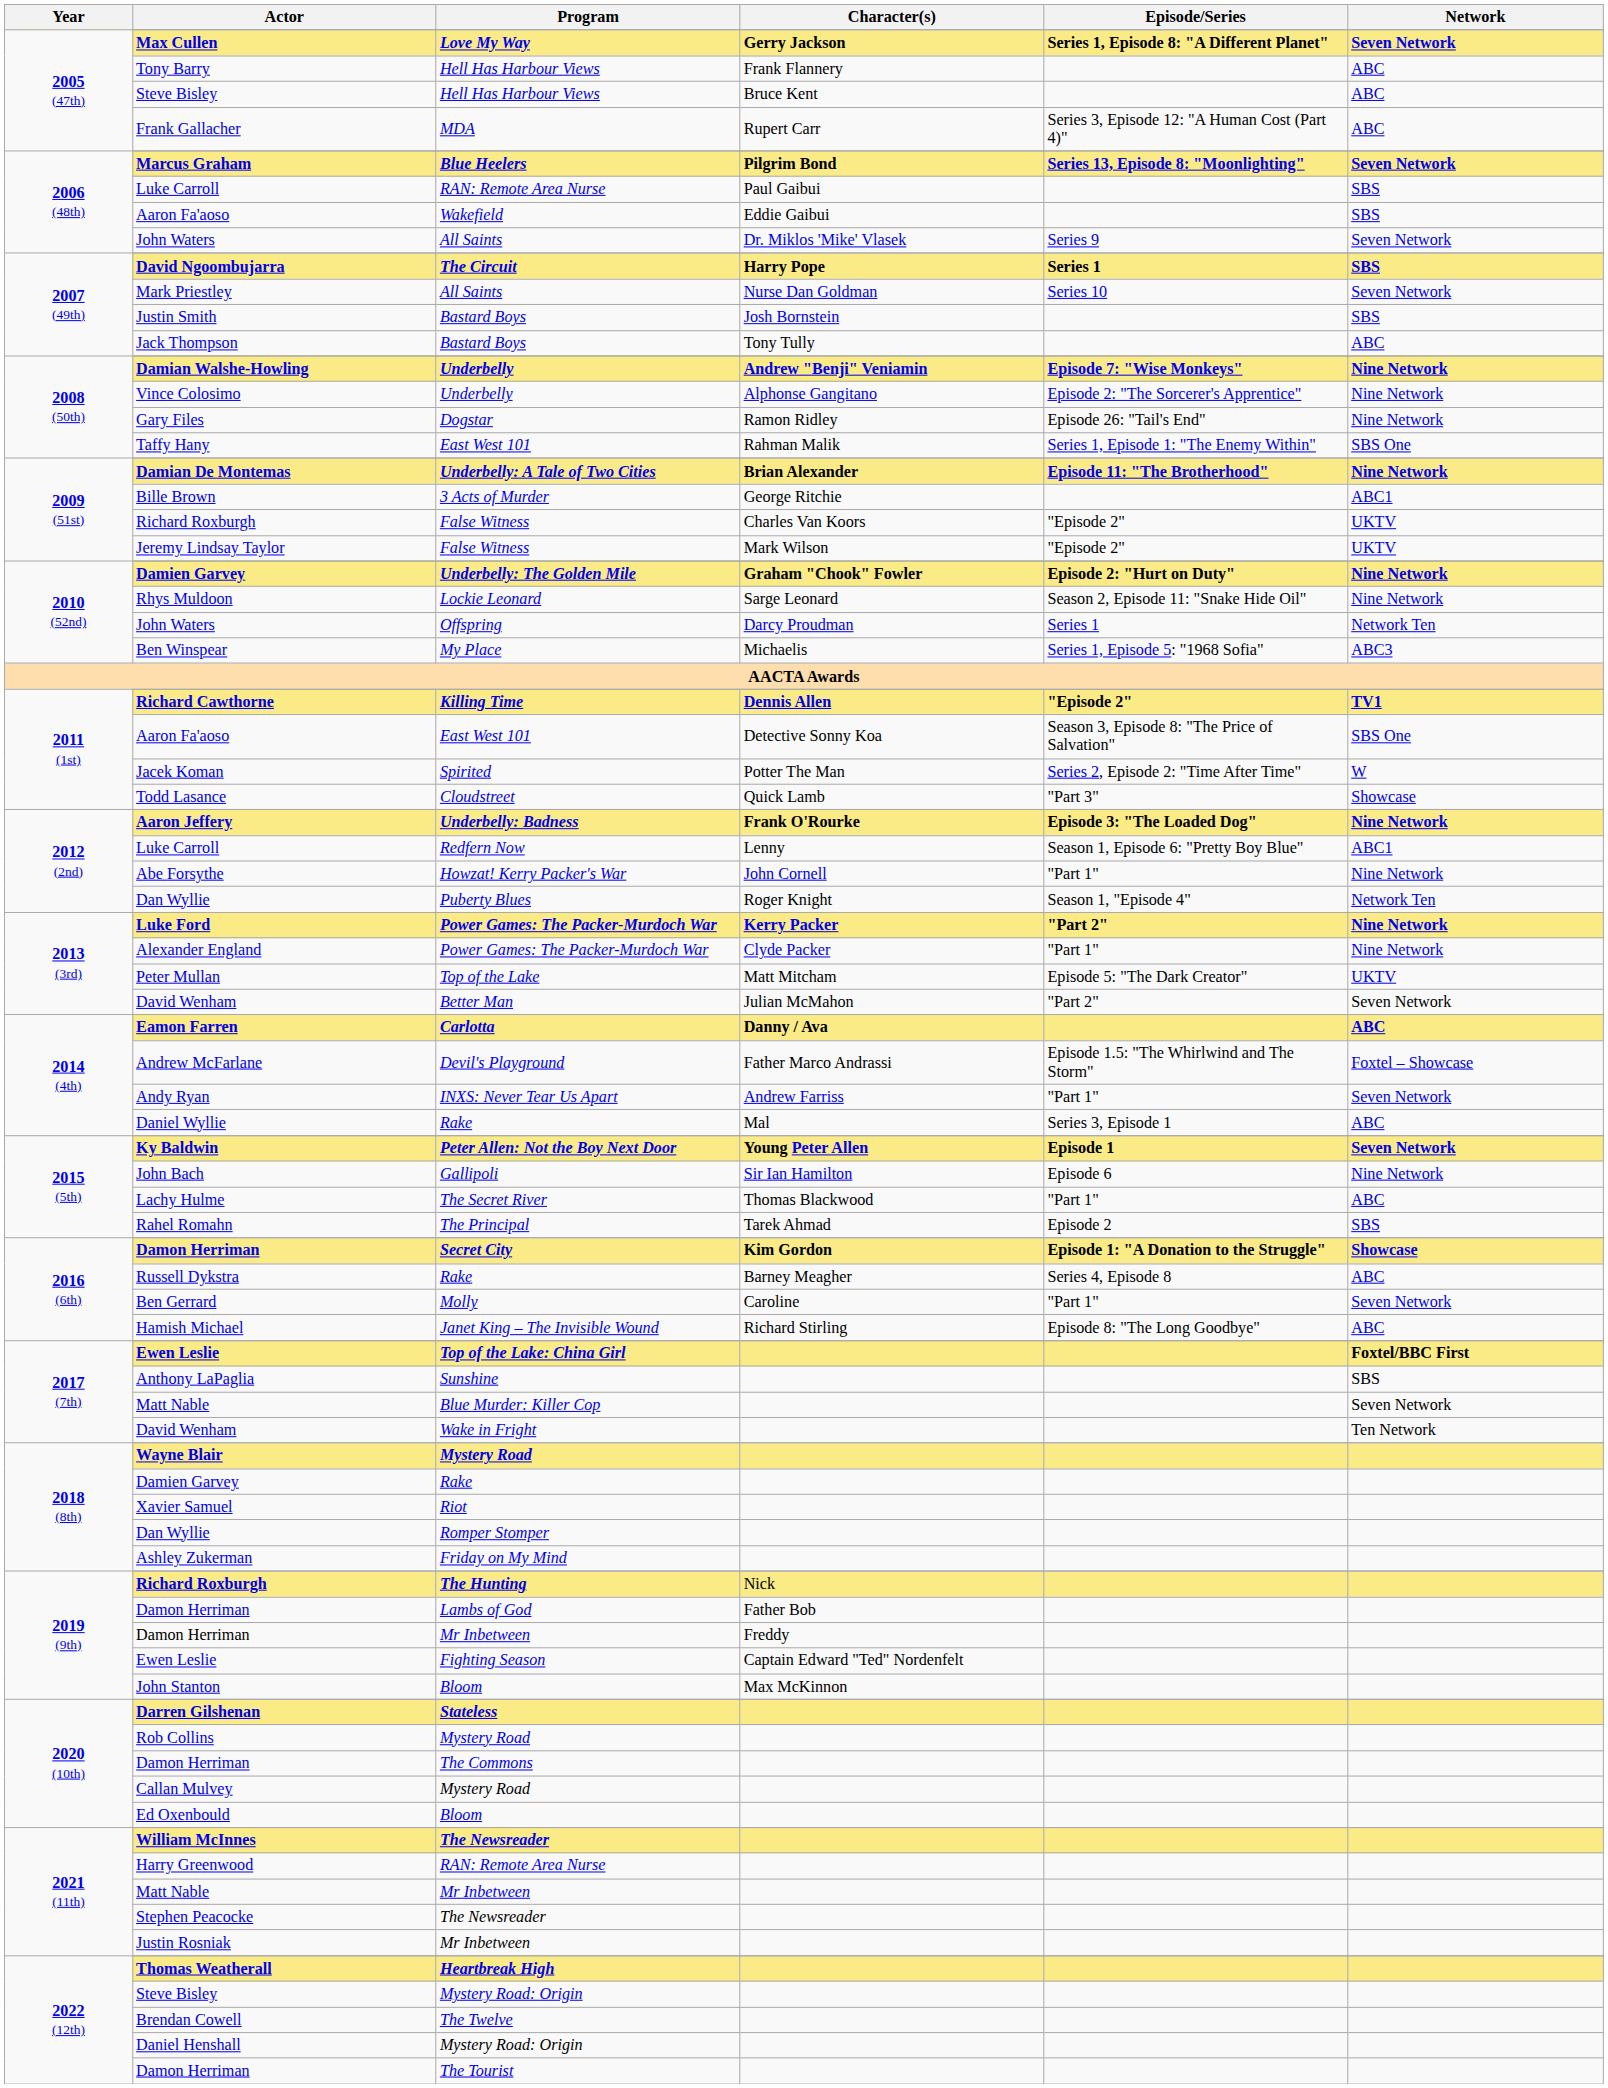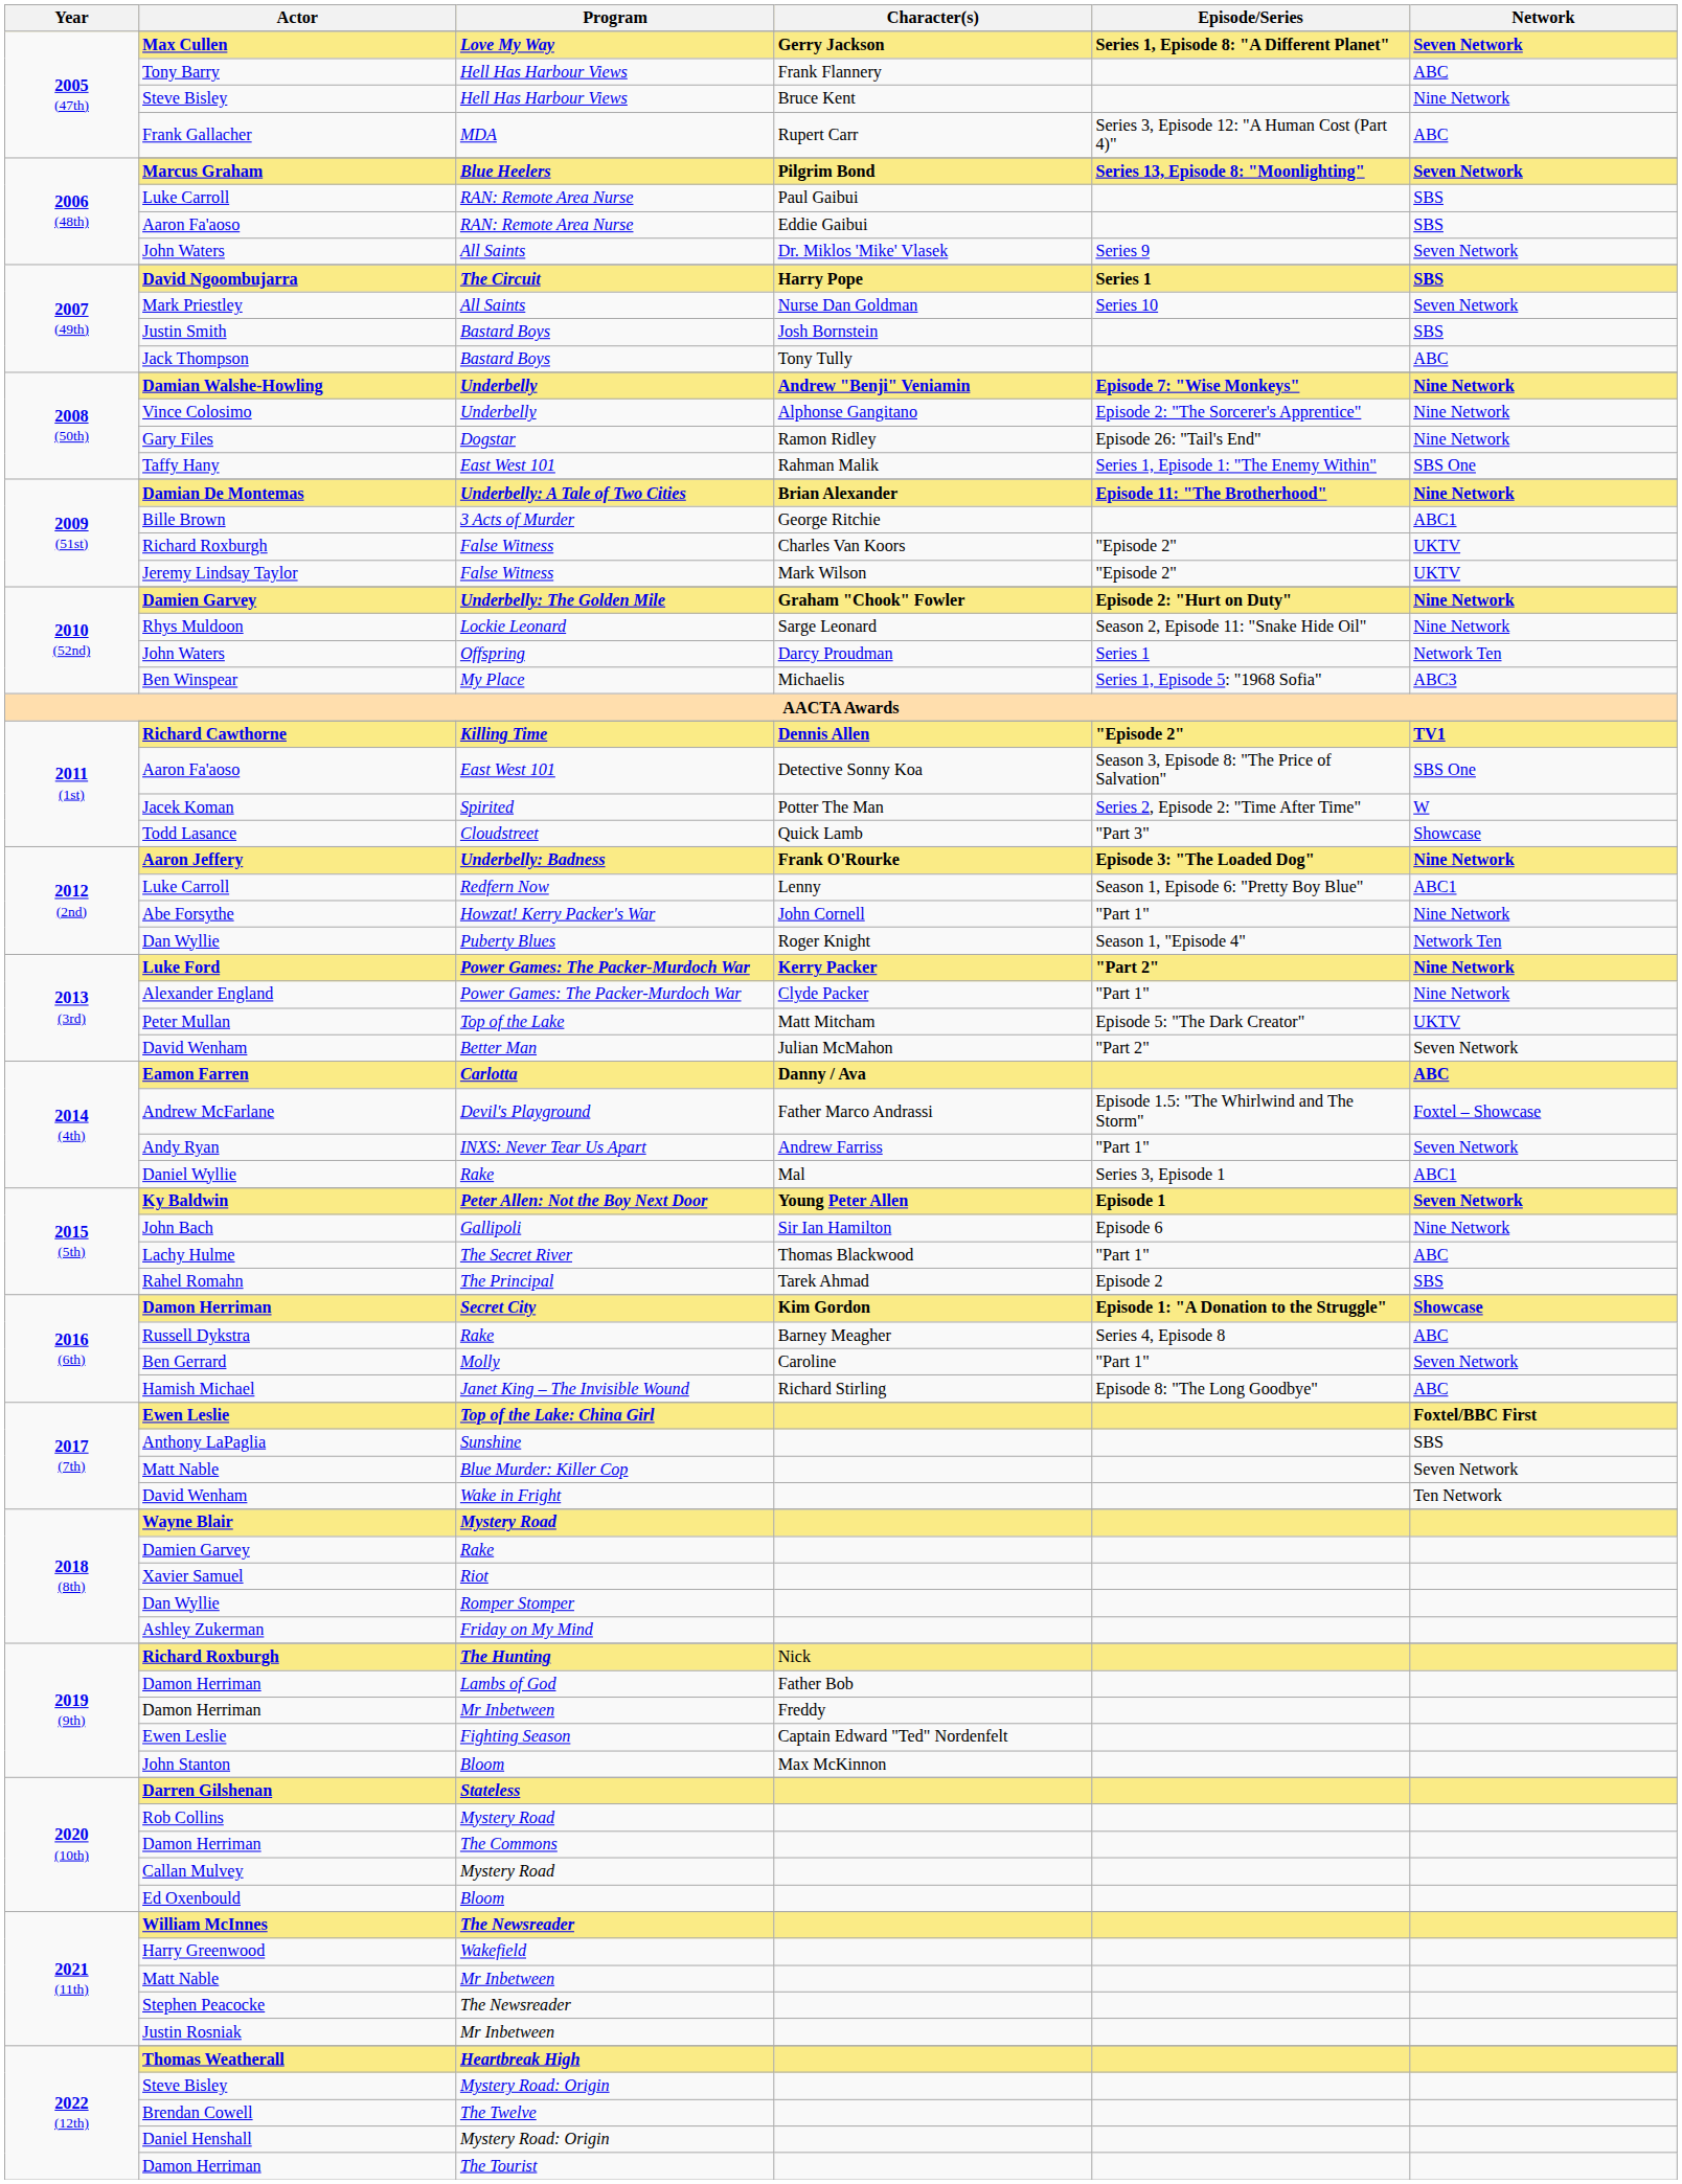2005 (47th) / Steve Bisley | Network: ABC -> Nine Network
2006 (48th) / Aaron Fa'aoso | Program: Wakefield -> RAN: Remote Area Nurse
Daniel Wyllie | Network: ABC -> ABC1
Harry Greenwood | Program: RAN: Remote Area Nurse -> Wakefield
